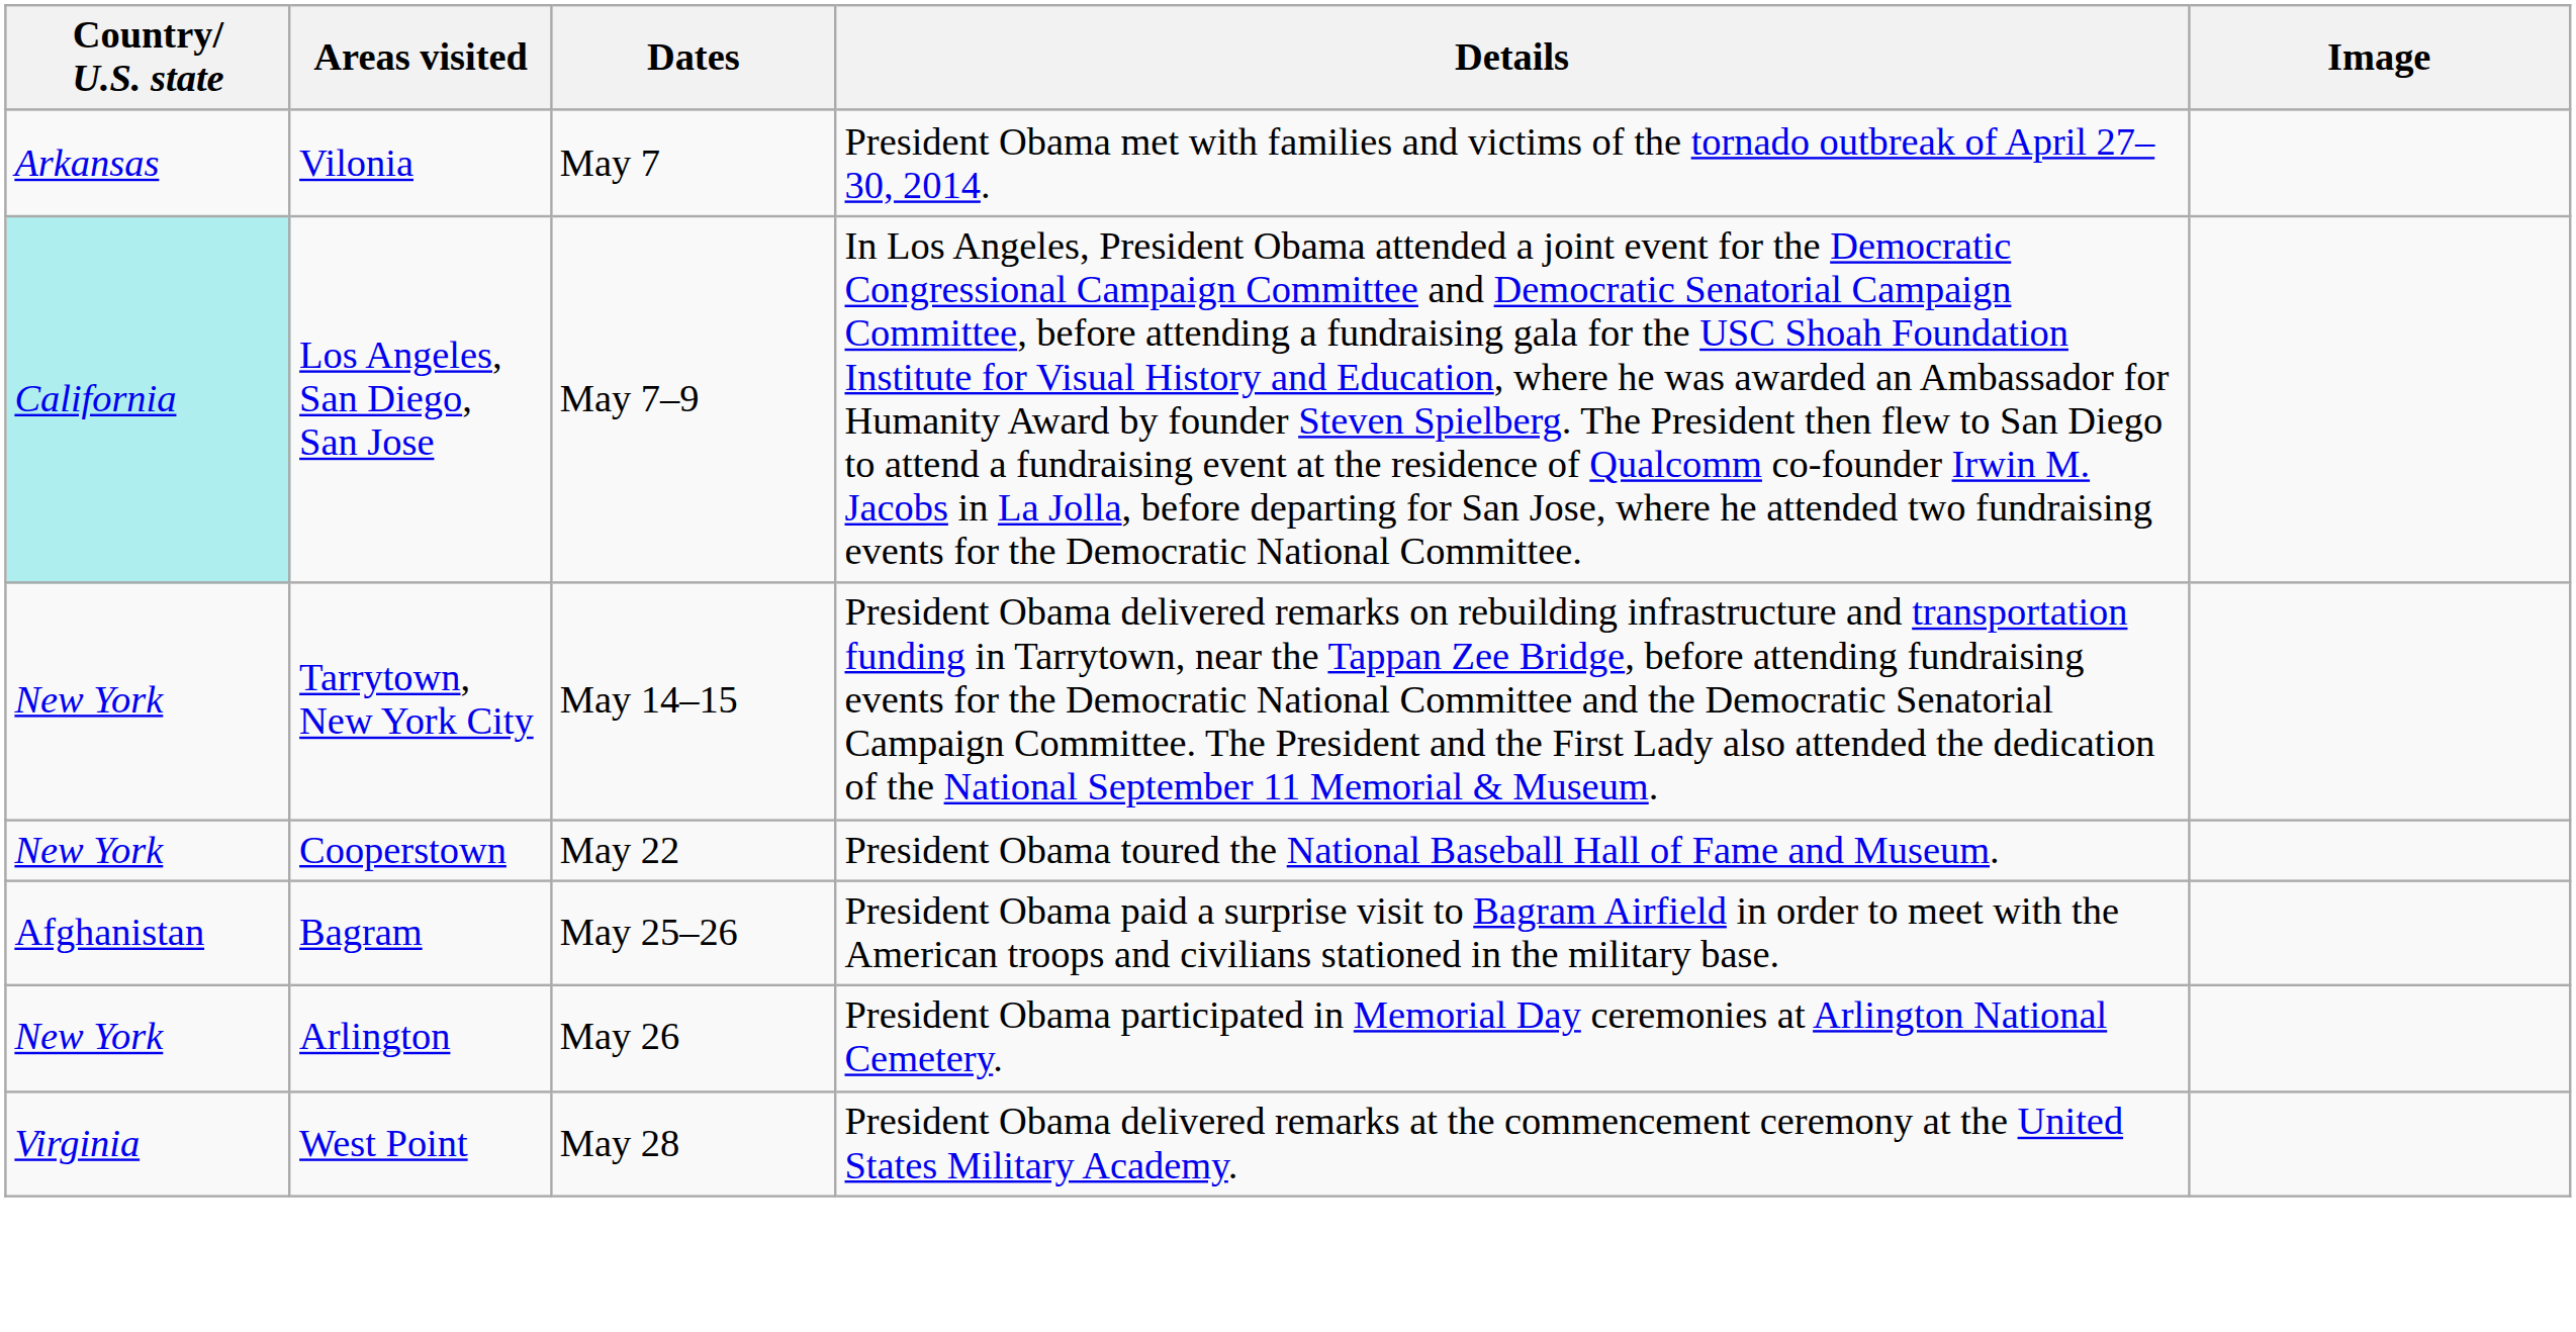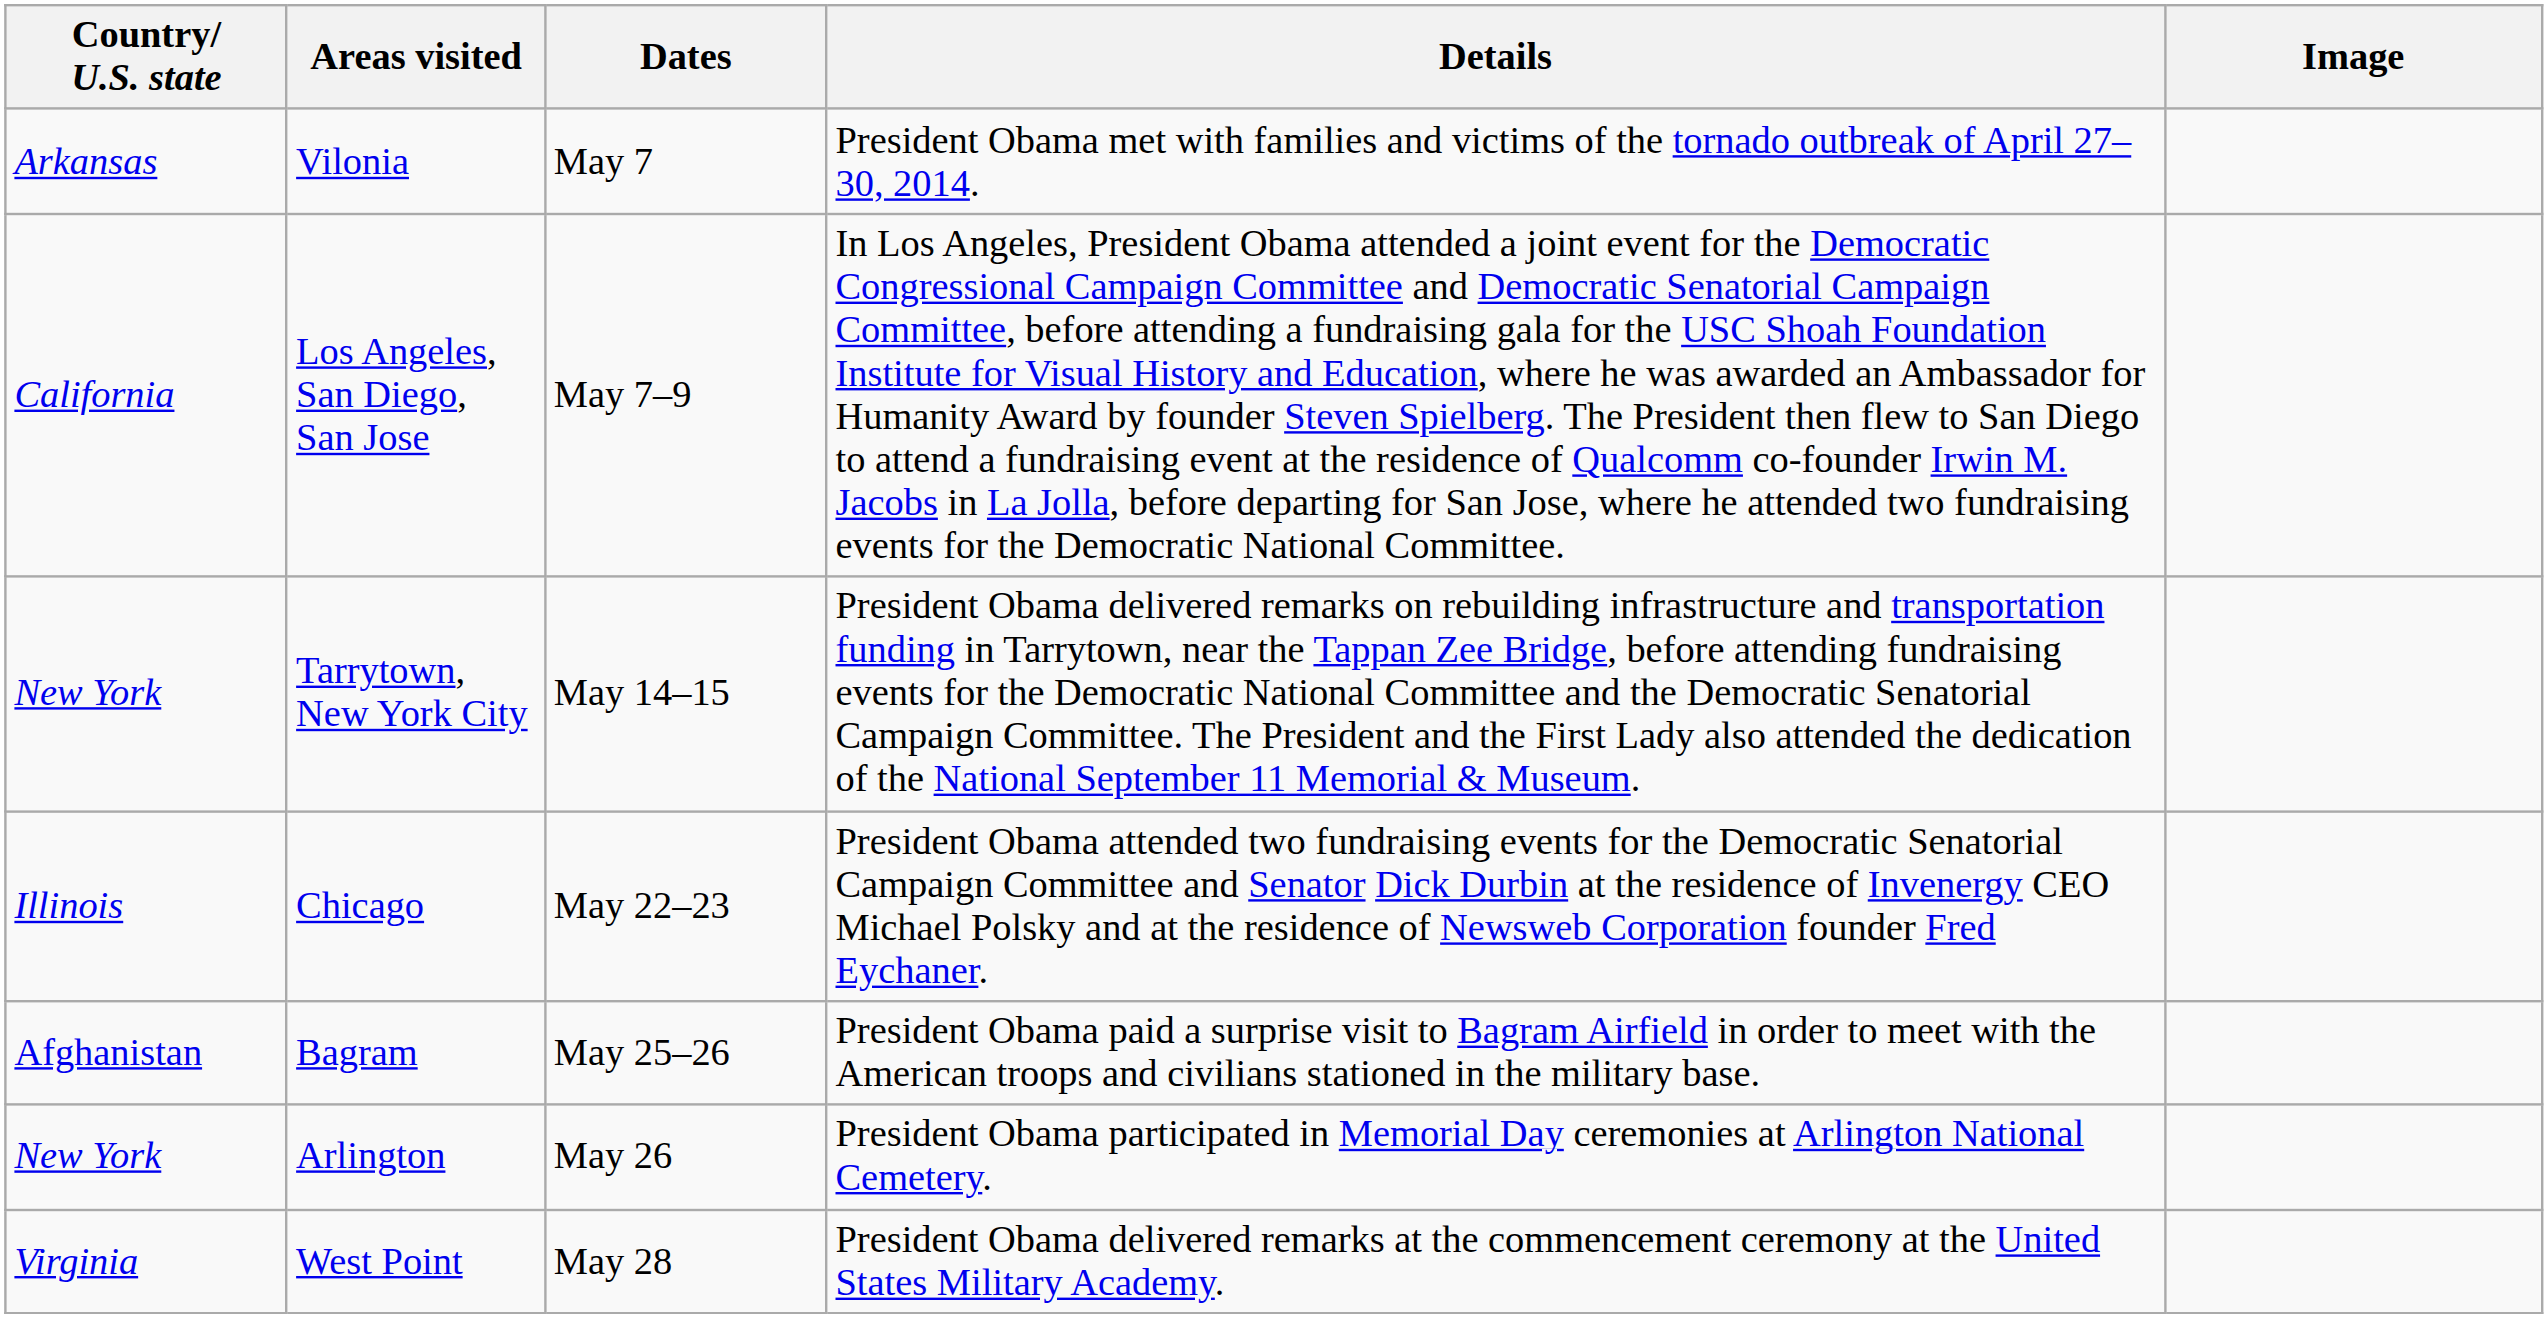Los Angeles, San Diego, San Jose | Country/ U.S. state: paleturquoise background -> no background
- row: New York | Cooperstown | May 22 | President Obama toured the National Baseball Hall of Fame and Museum.
+ row: Illinois | Chicago | May 22–23 | President Obama attended two fundraising events for the Democratic Senatorial Campaign Committee and Senator Dick Durbin at the residence of Invenergy CEO Michael Polsky and at the residence of Newsweb Corporation founder Fred Eychaner.
